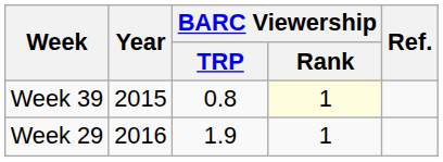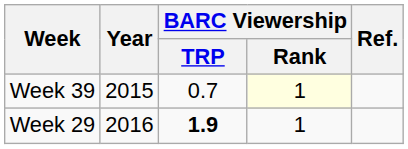Week 39 | BARC Viewership / TRP: 0.8 -> 0.7
Week 29 | BARC Viewership / TRP: normal -> bold
